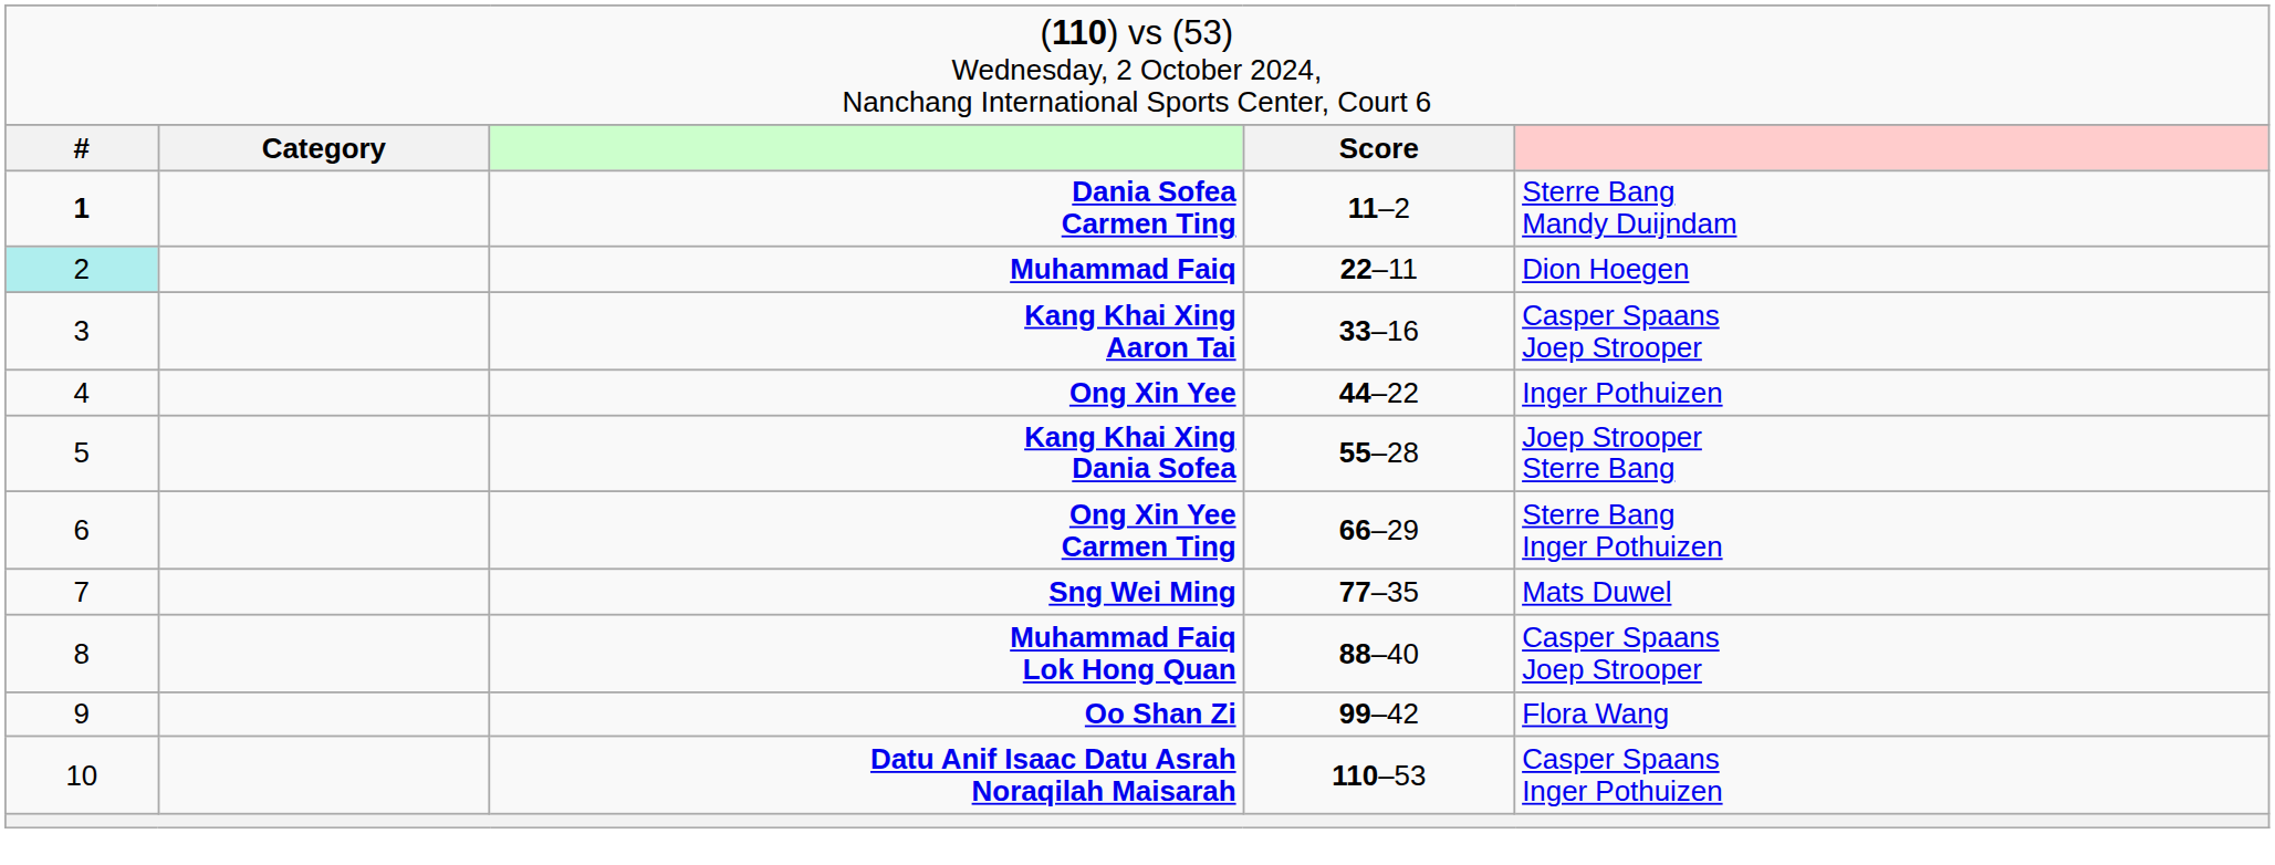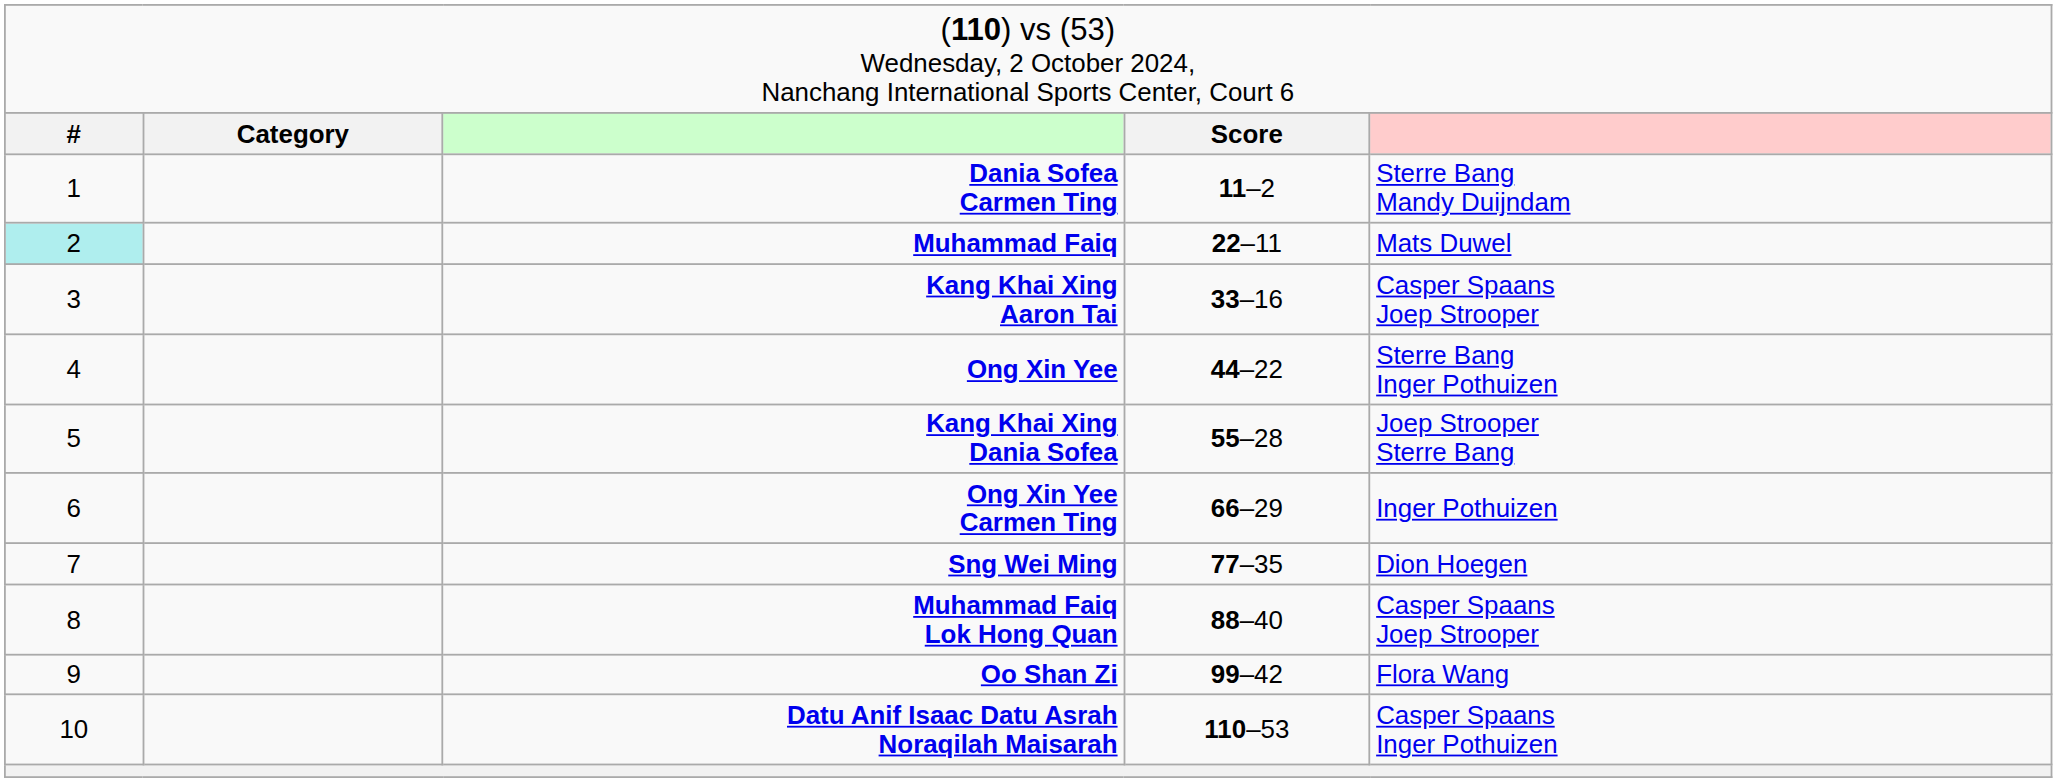Dania Sofea Carmen Ting | column 1: bold -> normal
Muhammad Faiq | column 5: Dion Hoegen -> Mats Duwel
Ong Xin Yee | column 5: Inger Pothuizen -> Sterre Bang Inger Pothuizen
Ong Xin Yee Carmen Ting | column 5: Sterre Bang Inger Pothuizen -> Inger Pothuizen
Sng Wei Ming | column 5: Mats Duwel -> Dion Hoegen
